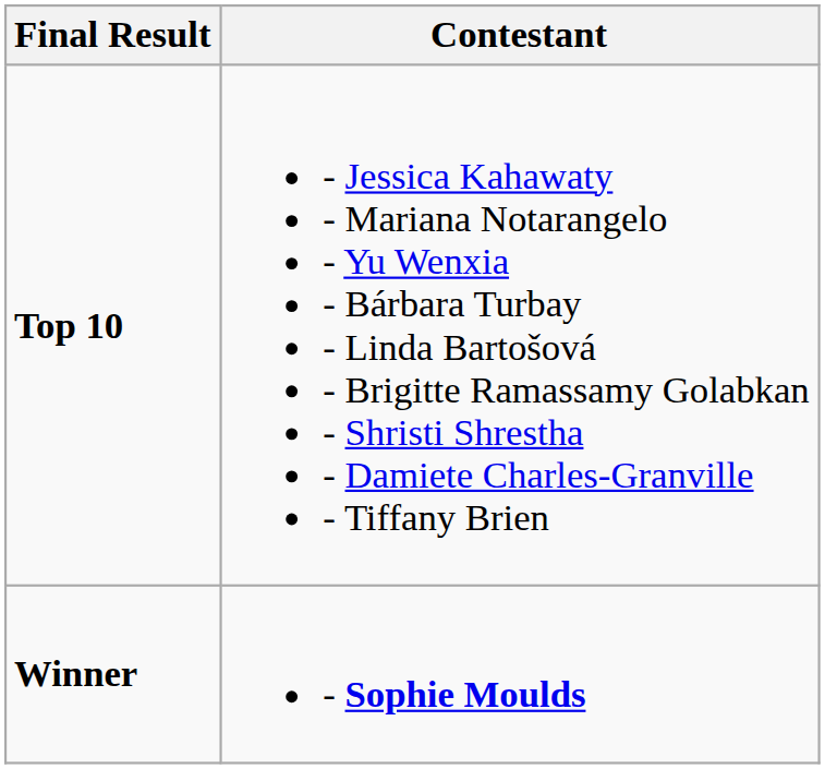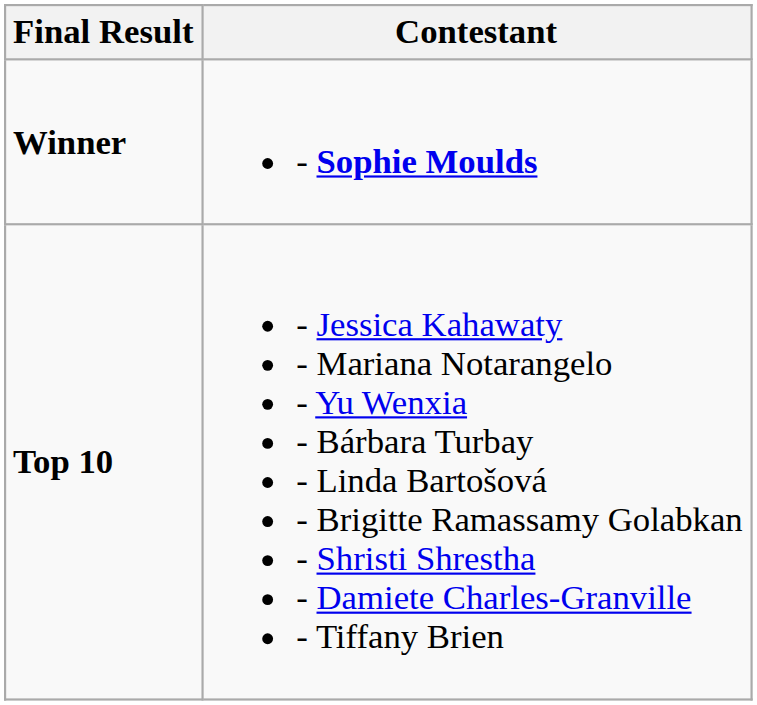rows swapped: Winner <-> Top 10
